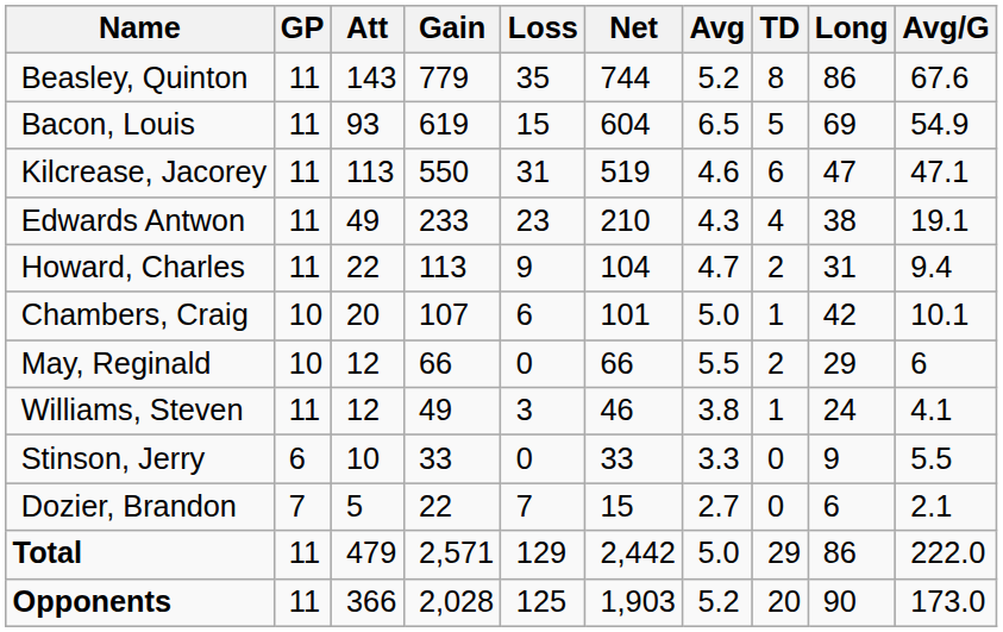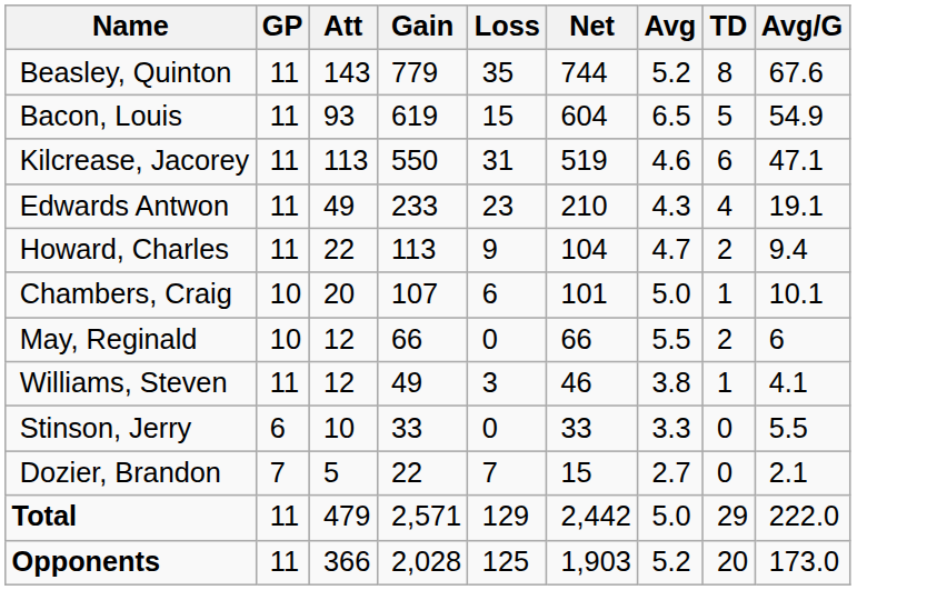- column: Long | 86 | 69 | 47 | 38 | 31 | 42 | 29 | 24 | 9 | 6 | 86 | 90
